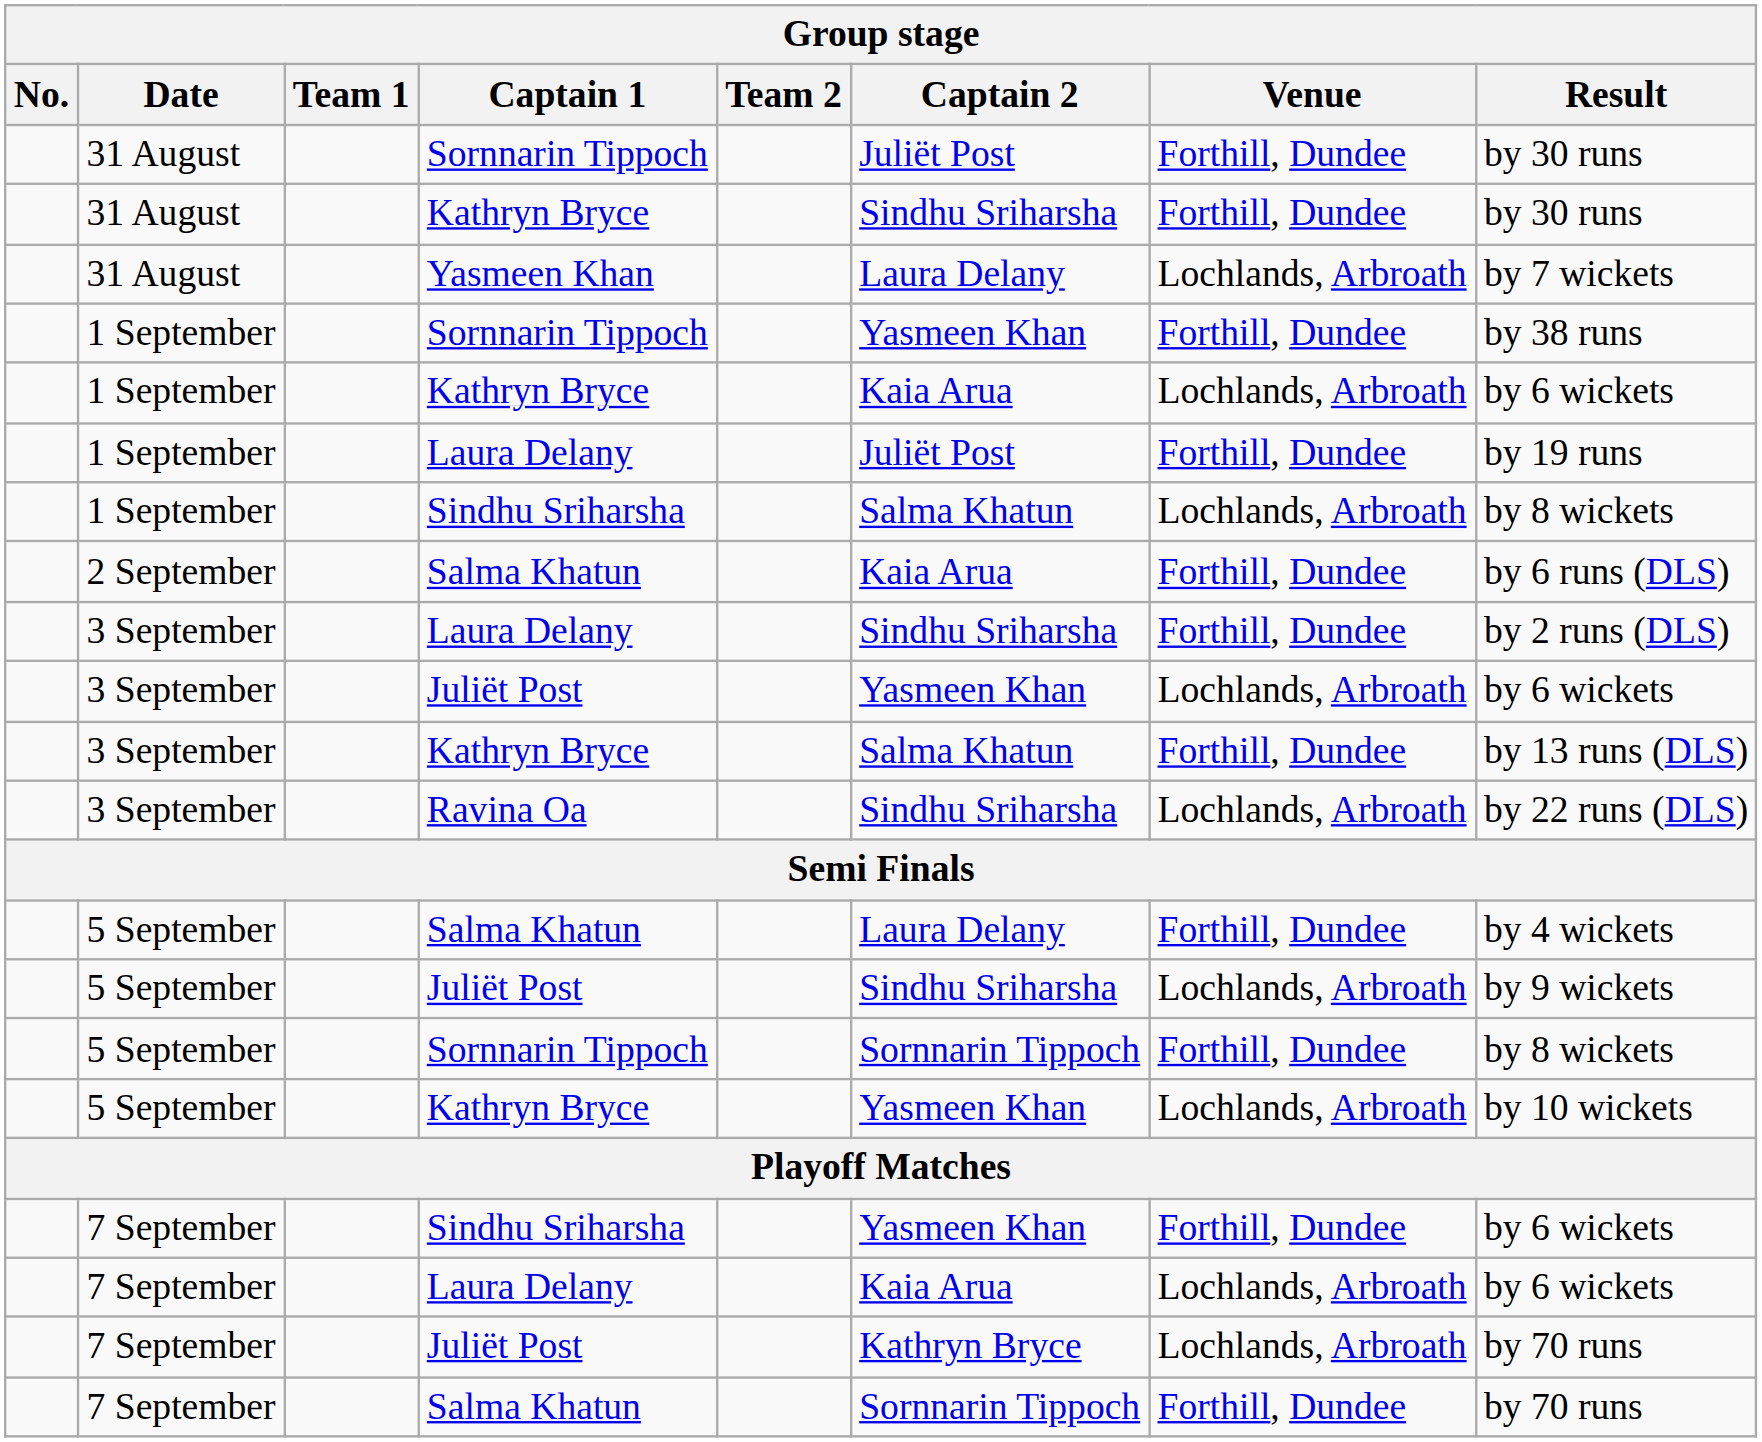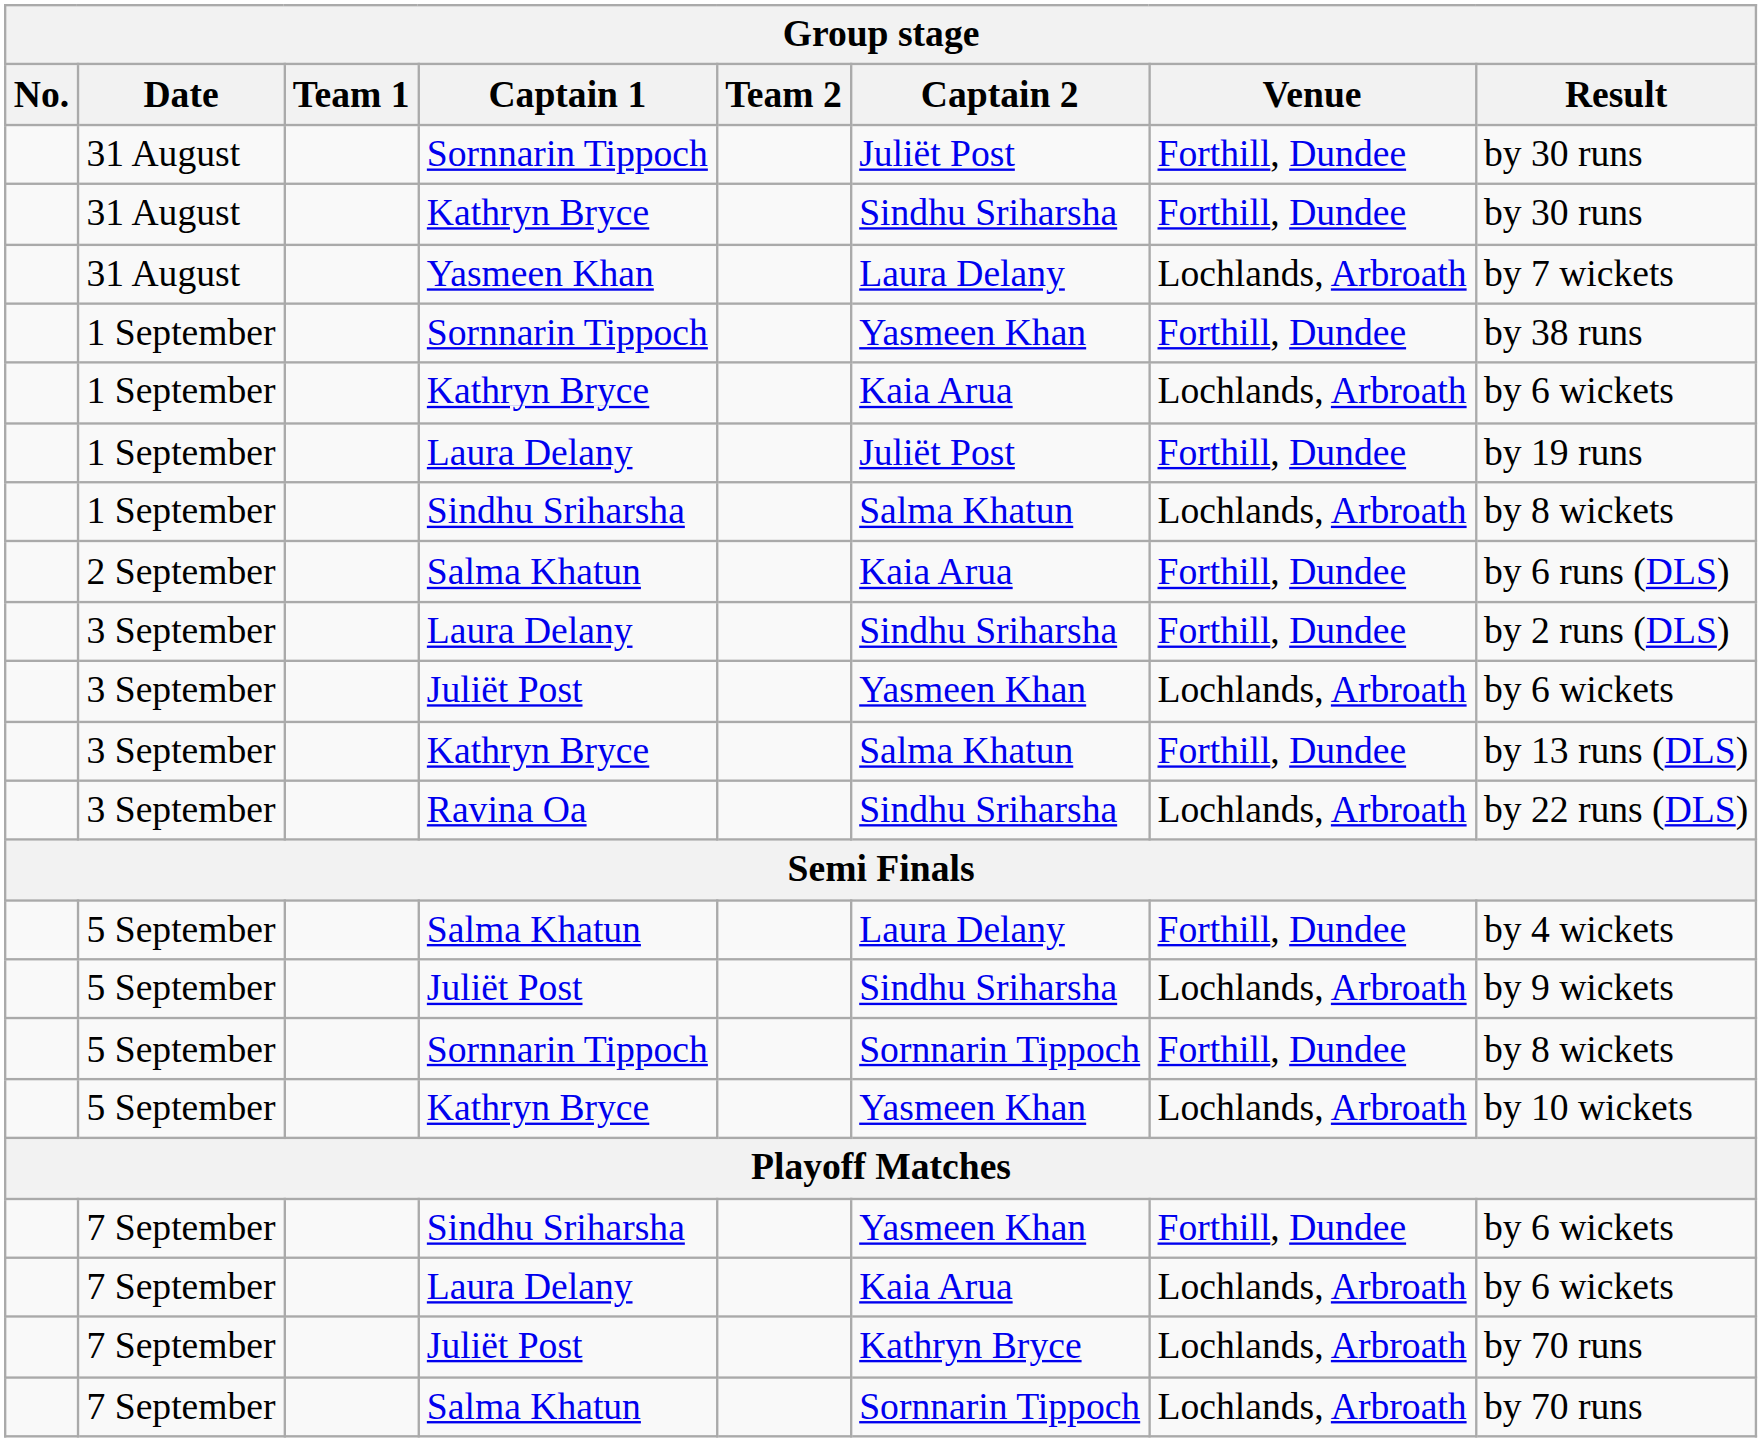7 September / Salma Khatun | Venue: Forthill, Dundee -> Lochlands, Arbroath
